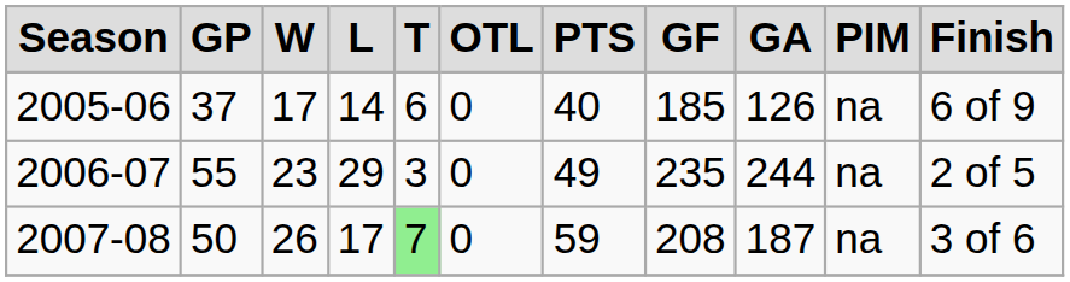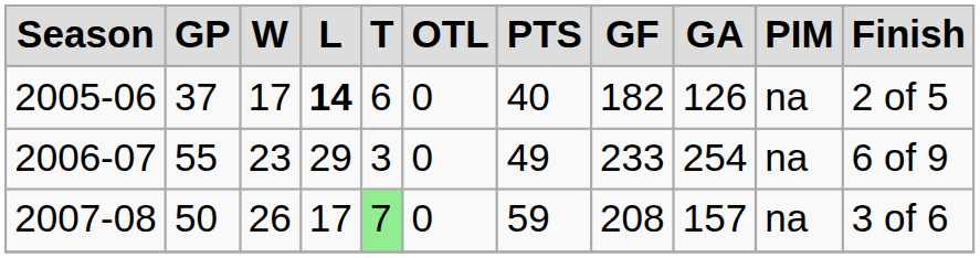2005-06 | column 4: normal -> bold
2005-06 | column 8: 185 -> 182
2005-06 | column 11: 6 of 9 -> 2 of 5
2006-07 | column 8: 235 -> 233
2006-07 | column 9: 244 -> 254
2006-07 | column 11: 2 of 5 -> 6 of 9
2007-08 | column 9: 187 -> 157
